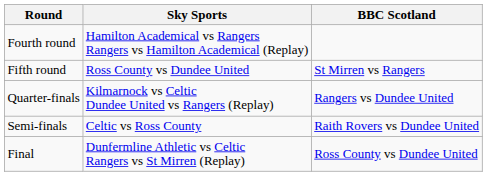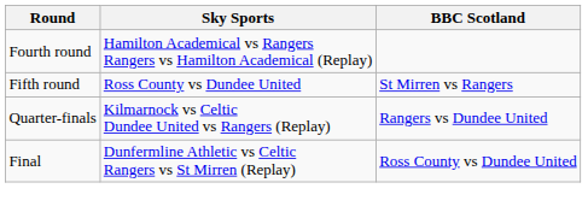- row: Semi-finals | Celtic vs Ross County | Raith Rovers vs Dundee United
